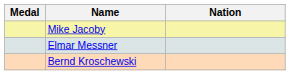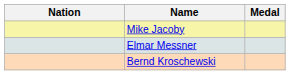columns swapped: Medal <-> Nation
